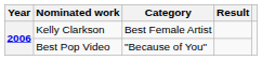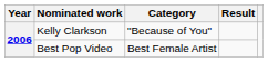Kelly Clarkson | Category: Best Female Artist -> "Because of You"
Best Pop Video | Category: "Because of You" -> Best Female Artist
